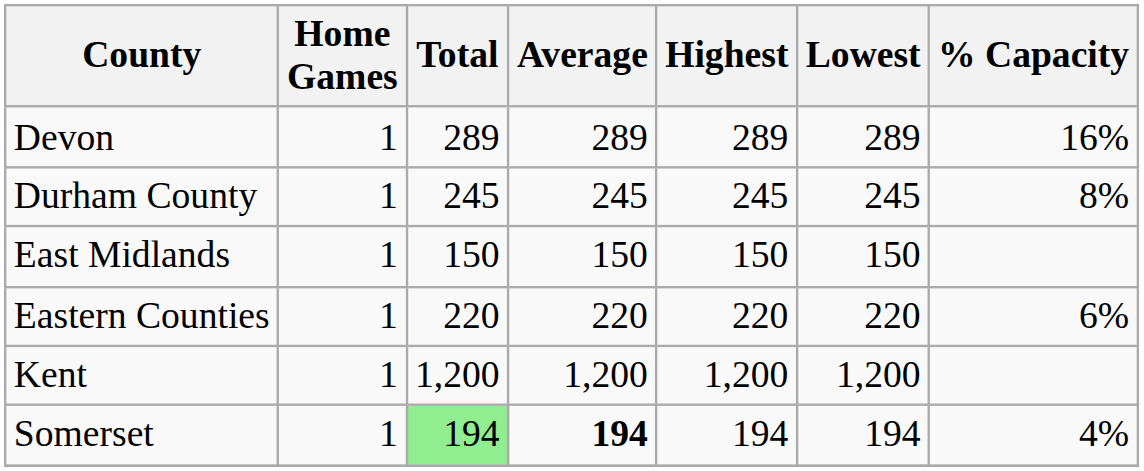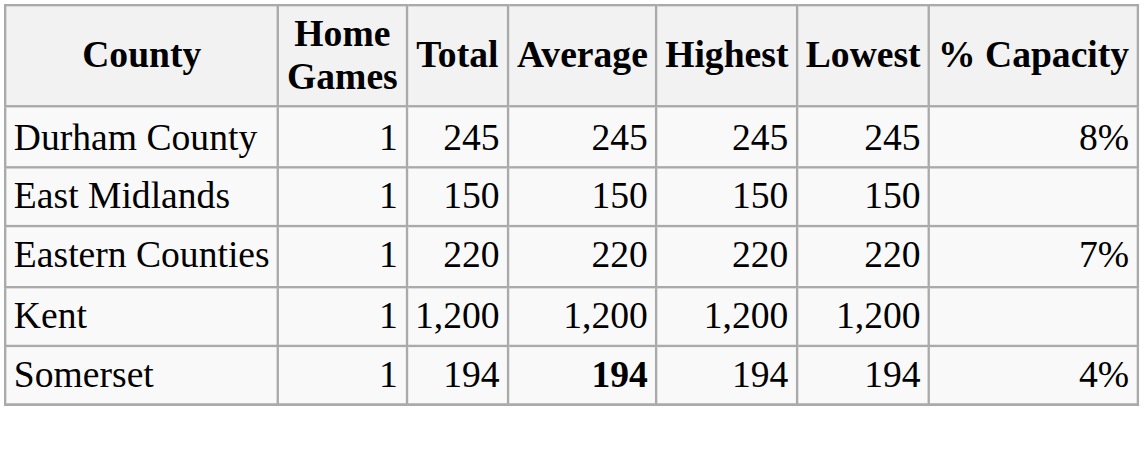- row: Devon | 1 | 289 | 289 | 289 | 289 | 16%
Eastern Counties | % Capacity: 6% -> 7%
Somerset | Total: lightgreen background -> no background
